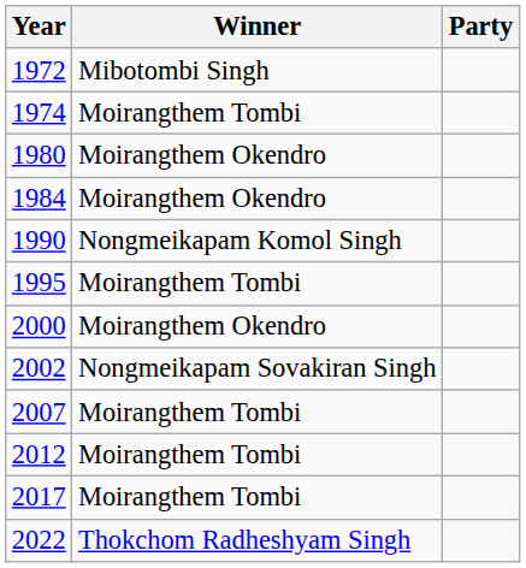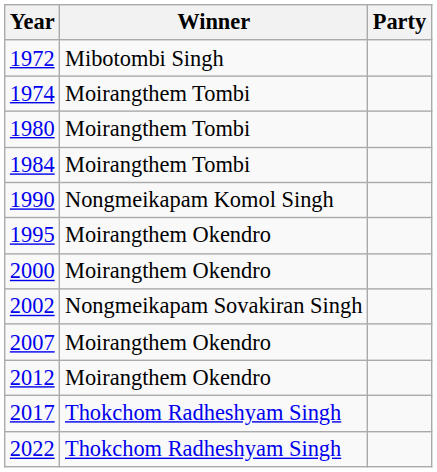1980 | Winner: Moirangthem Okendro -> Moirangthem Tombi
1984 | Winner: Moirangthem Okendro -> Moirangthem Tombi
1995 | Winner: Moirangthem Tombi -> Moirangthem Okendro
2007 | Winner: Moirangthem Tombi -> Moirangthem Okendro
2012 | Winner: Moirangthem Tombi -> Moirangthem Okendro
2017 | Winner: Moirangthem Tombi -> Thokchom Radheshyam Singh
